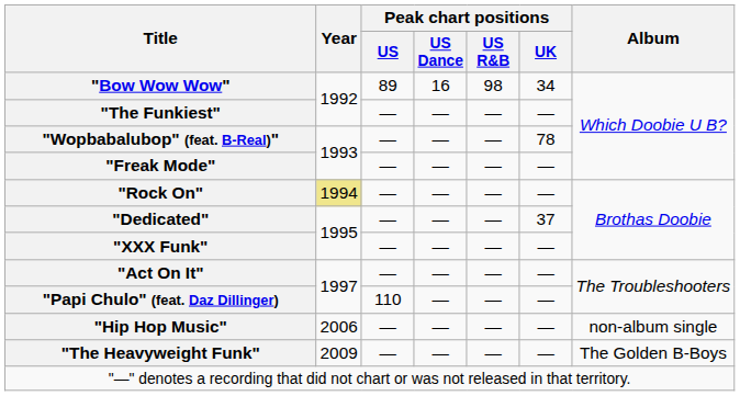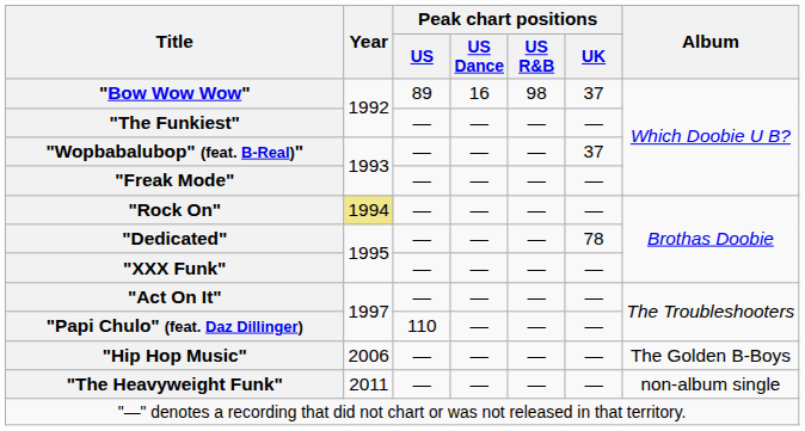"Bow Wow Wow" | Peak chart positions / UK: 34 -> 37
"Wopbabalubop" (feat. B-Real)" | Peak chart positions / UK: 78 -> 37
"Dedicated" | Peak chart positions / UK: 37 -> 78
"Hip Hop Music" | Album: non-album single -> The Golden B-Boys
"The Heavyweight Funk" | Year: 2009 -> 2011
"The Heavyweight Funk" | Album: The Golden B-Boys -> non-album single
